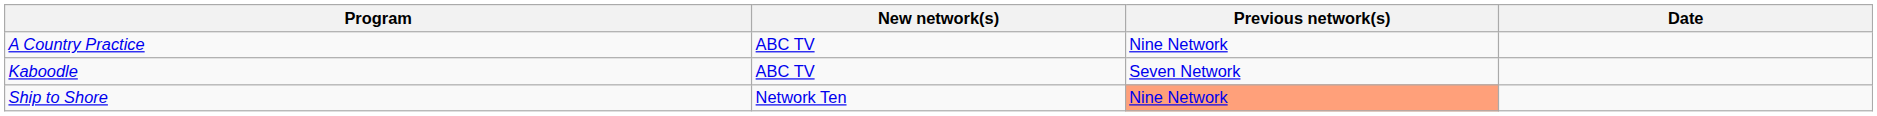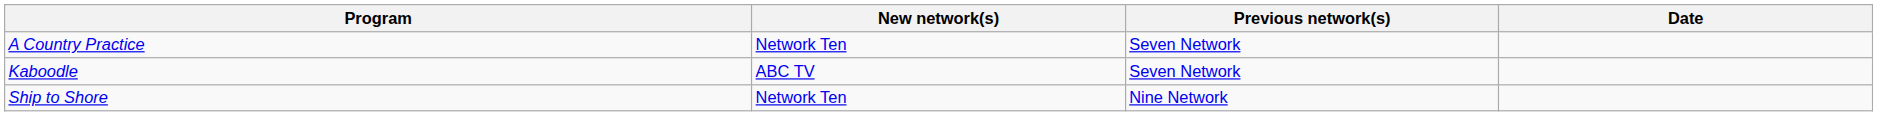A Country Practice | New network(s): ABC TV -> Network Ten
A Country Practice | Previous network(s): Nine Network -> Seven Network
Ship to Shore | Previous network(s): lightsalmon background -> no background
